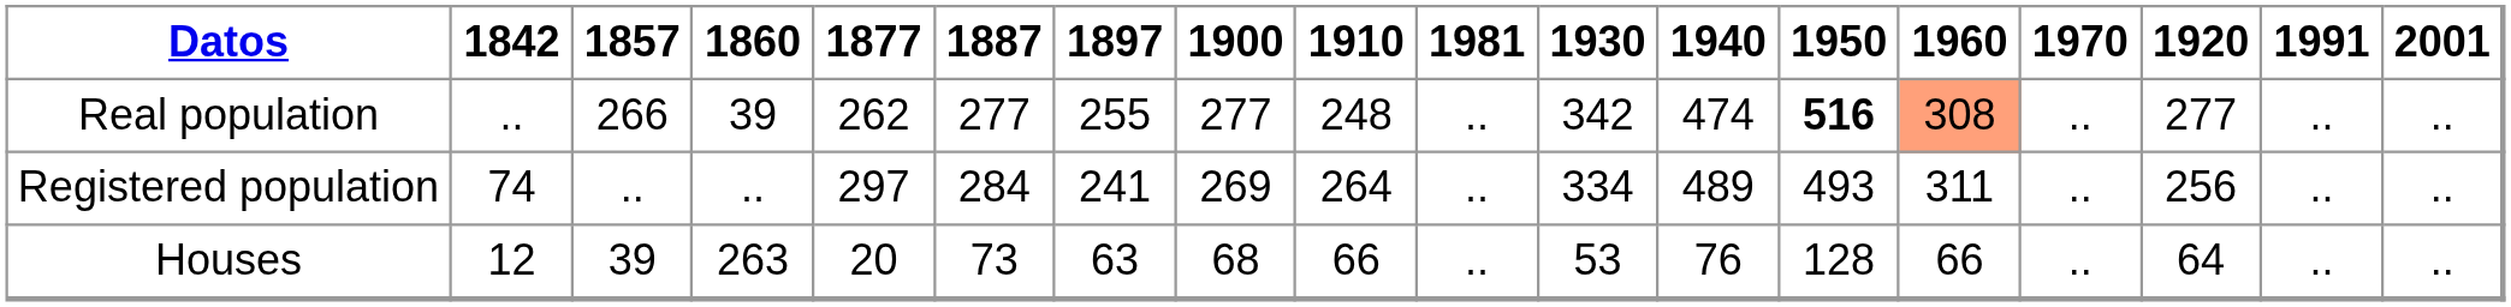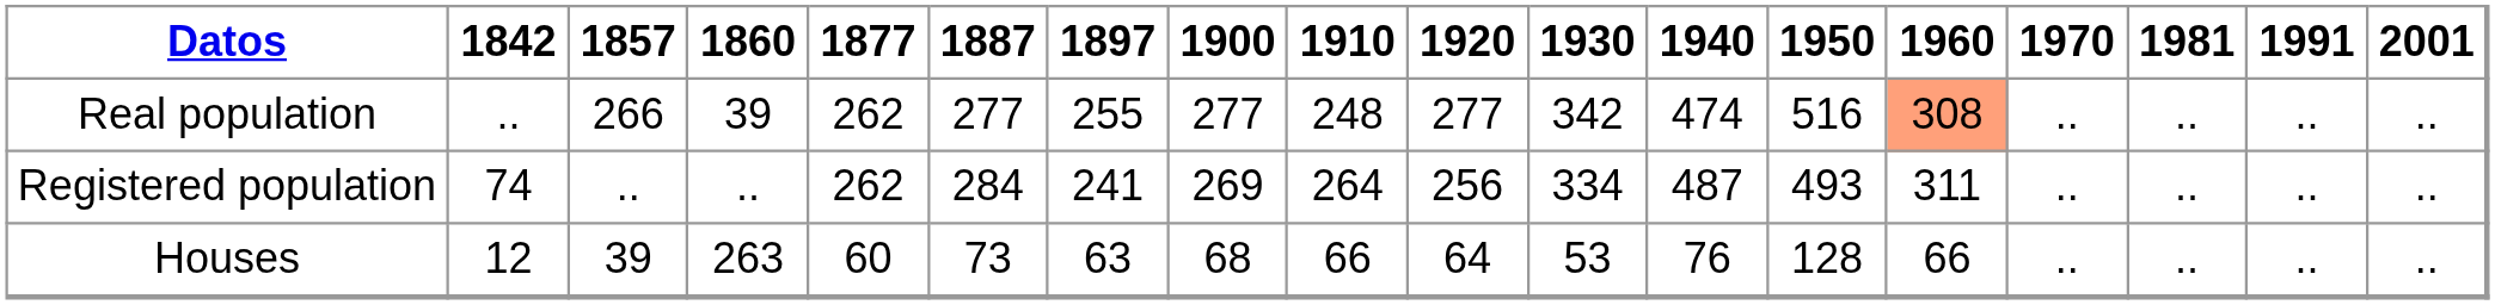columns swapped: 1920 <-> 1981
Real population | 1950: bold -> normal
Registered population | 1877: 297 -> 262
Registered population | 1940: 489 -> 487
Houses | 1877: 20 -> 60
